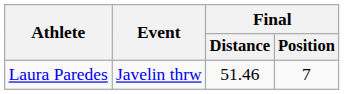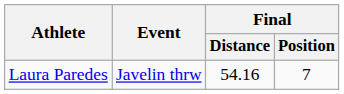Laura Paredes | Final / Distance: 51.46 -> 54.16
